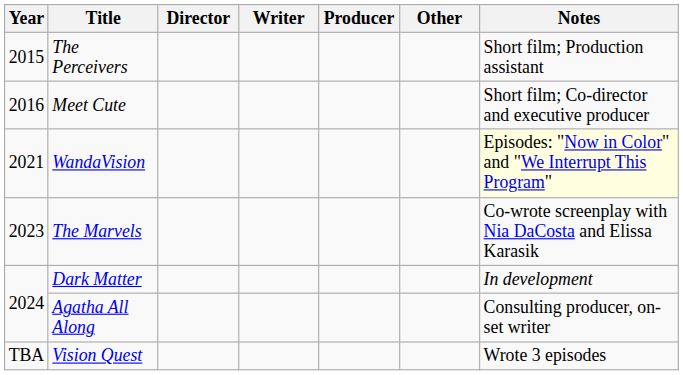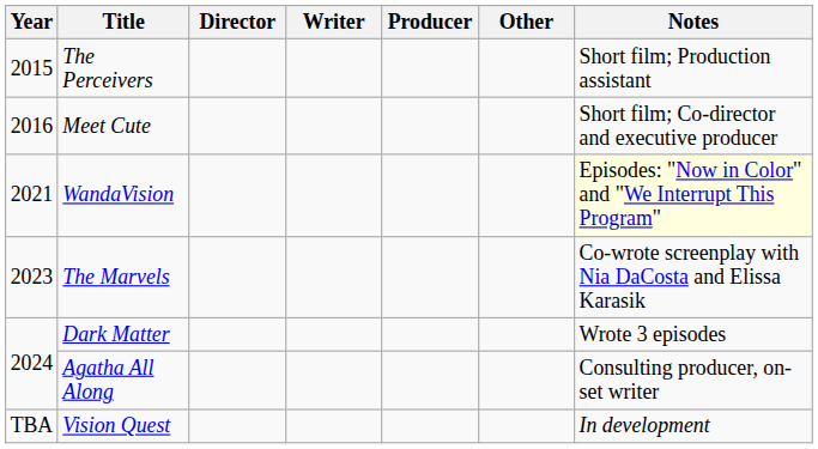Dark Matter | Notes: In development -> Wrote 3 episodes
Vision Quest | Notes: Wrote 3 episodes -> In development
